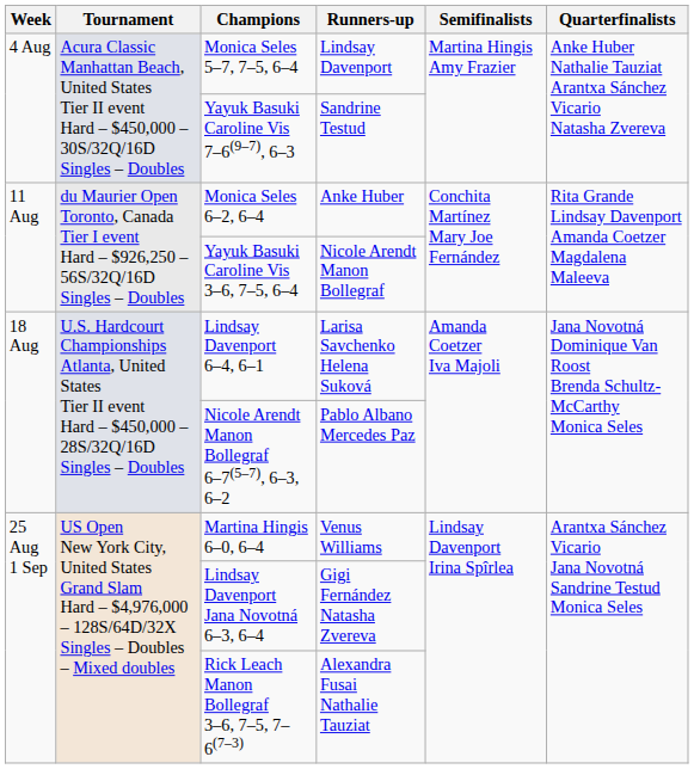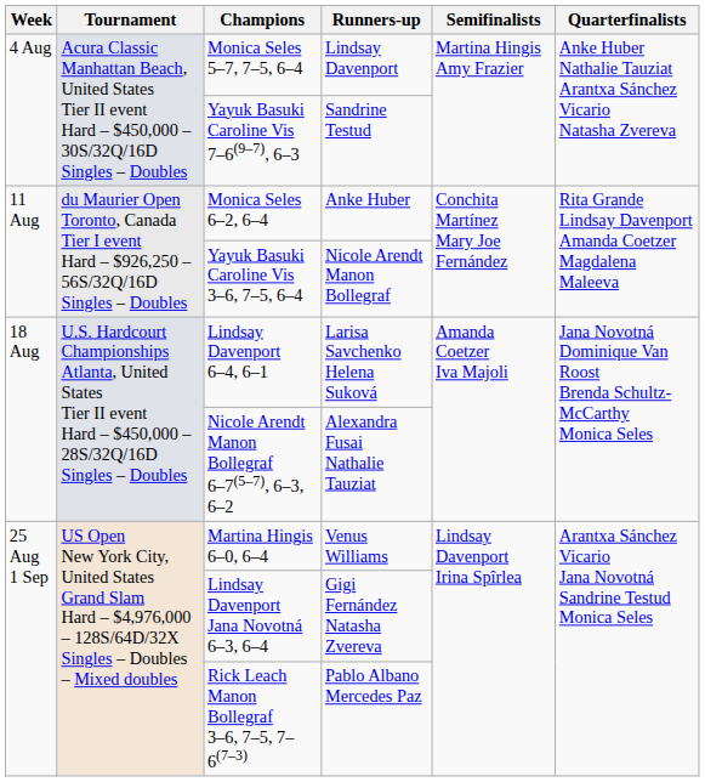Nicole Arendt Manon Bollegraf 6–7(5–7), 6–3, 6–2 | Runners-up: Pablo Albano Mercedes Paz -> Alexandra Fusai Nathalie Tauziat
Rick Leach Manon Bollegraf 3–6, 7–5, 7–6(7–3) | Runners-up: Alexandra Fusai Nathalie Tauziat -> Pablo Albano Mercedes Paz
